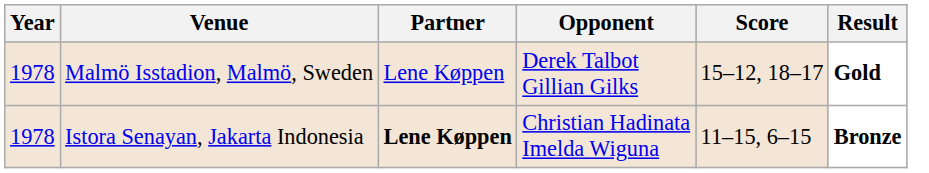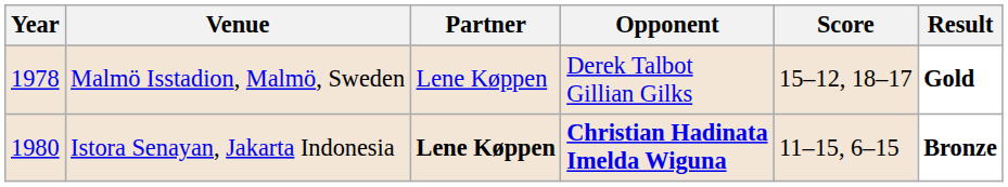Istora Senayan, Jakarta Indonesia | Year: 1978 -> 1980
Istora Senayan, Jakarta Indonesia | Opponent: normal -> bold
